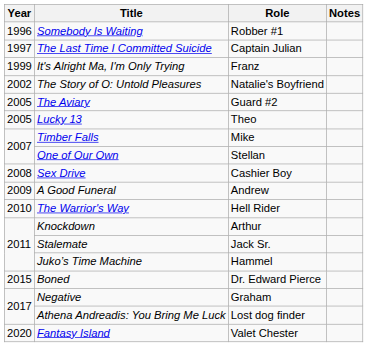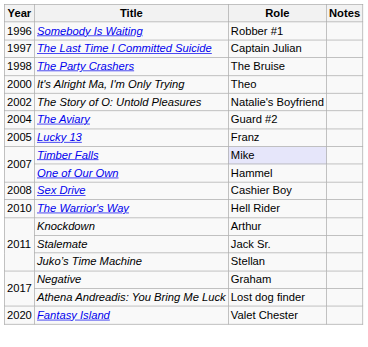+ row: 1998 | The Party Crashers | The Bruise
It's Alright Ma, I'm Only Trying | Year: 1999 -> 2000
It's Alright Ma, I'm Only Trying | Role: Franz -> Theo
The Aviary | Year: 2005 -> 2004
Lucky 13 | Role: Theo -> Franz
Timber Falls | Role: no background -> lavender background
One of Our Own | Role: Stellan -> Hammel
- row: 2009 | A Good Funeral | Andrew
Juko’s Time Machine | Role: Hammel -> Stellan
- row: 2015 | Boned | Dr. Edward Pierce
